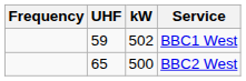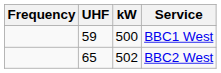BBC1 West | kW: 502 -> 500
BBC2 West | kW: 500 -> 502
